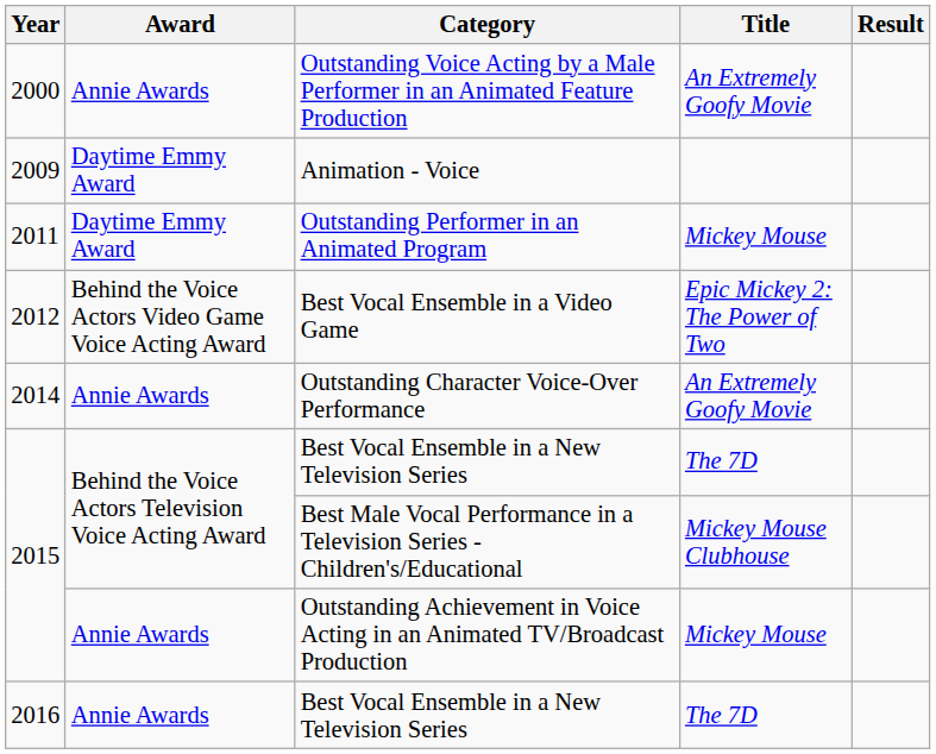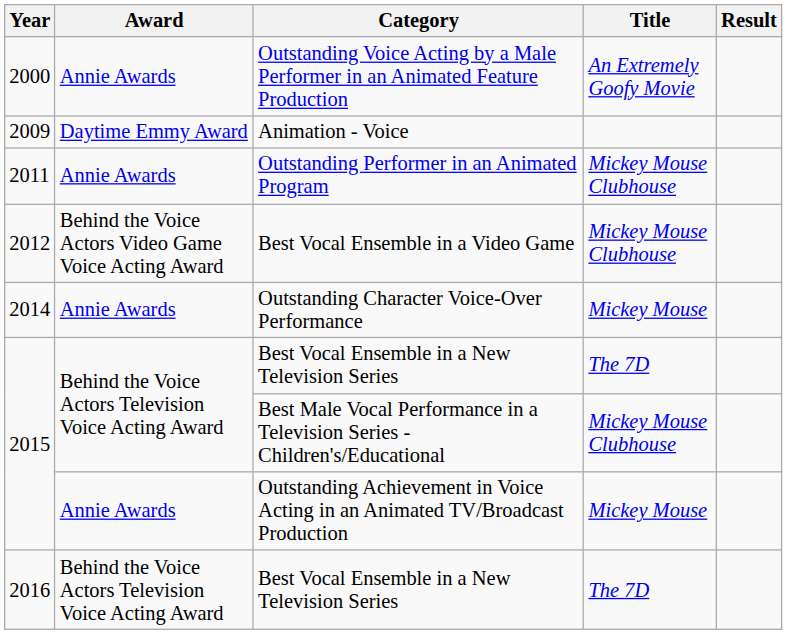Outstanding Performer in an Animated Program | Award: Daytime Emmy Award -> Annie Awards
Outstanding Performer in an Animated Program | Title: Mickey Mouse -> Mickey Mouse Clubhouse
Best Vocal Ensemble in a Video Game | Title: Epic Mickey 2: The Power of Two -> Mickey Mouse Clubhouse
Outstanding Character Voice-Over Performance | Title: An Extremely Goofy Movie -> Mickey Mouse
2016 / Best Vocal Ensemble in a New Television Series | Award: Annie Awards -> Behind the Voice Actors Television Voice Acting Award
